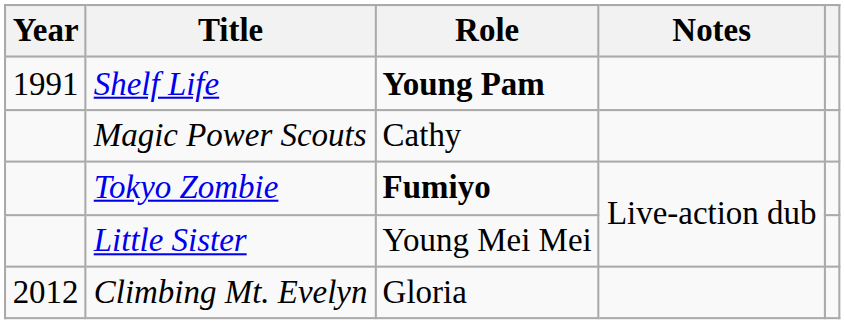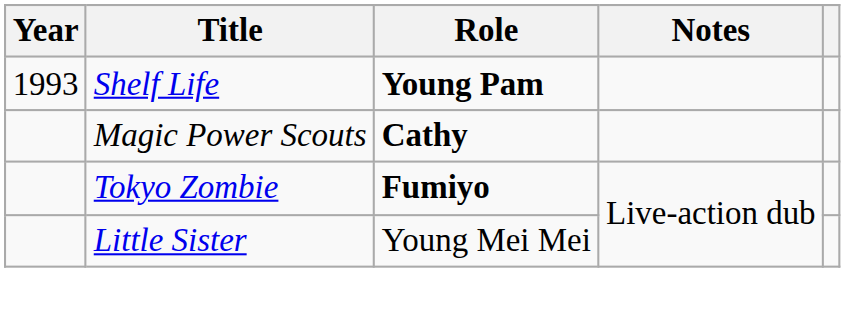Shelf Life | Year: 1991 -> 1993
Magic Power Scouts | Role: normal -> bold
- row: 2012 | Climbing Mt. Evelyn | Gloria
